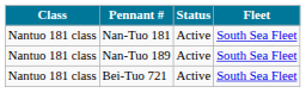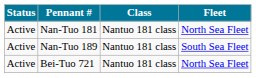columns swapped: Class <-> Status
Nan-Tuo 181 | Fleet: South Sea Fleet -> North Sea Fleet
Bei-Tuo 721 | Fleet: South Sea Fleet -> North Sea Fleet
